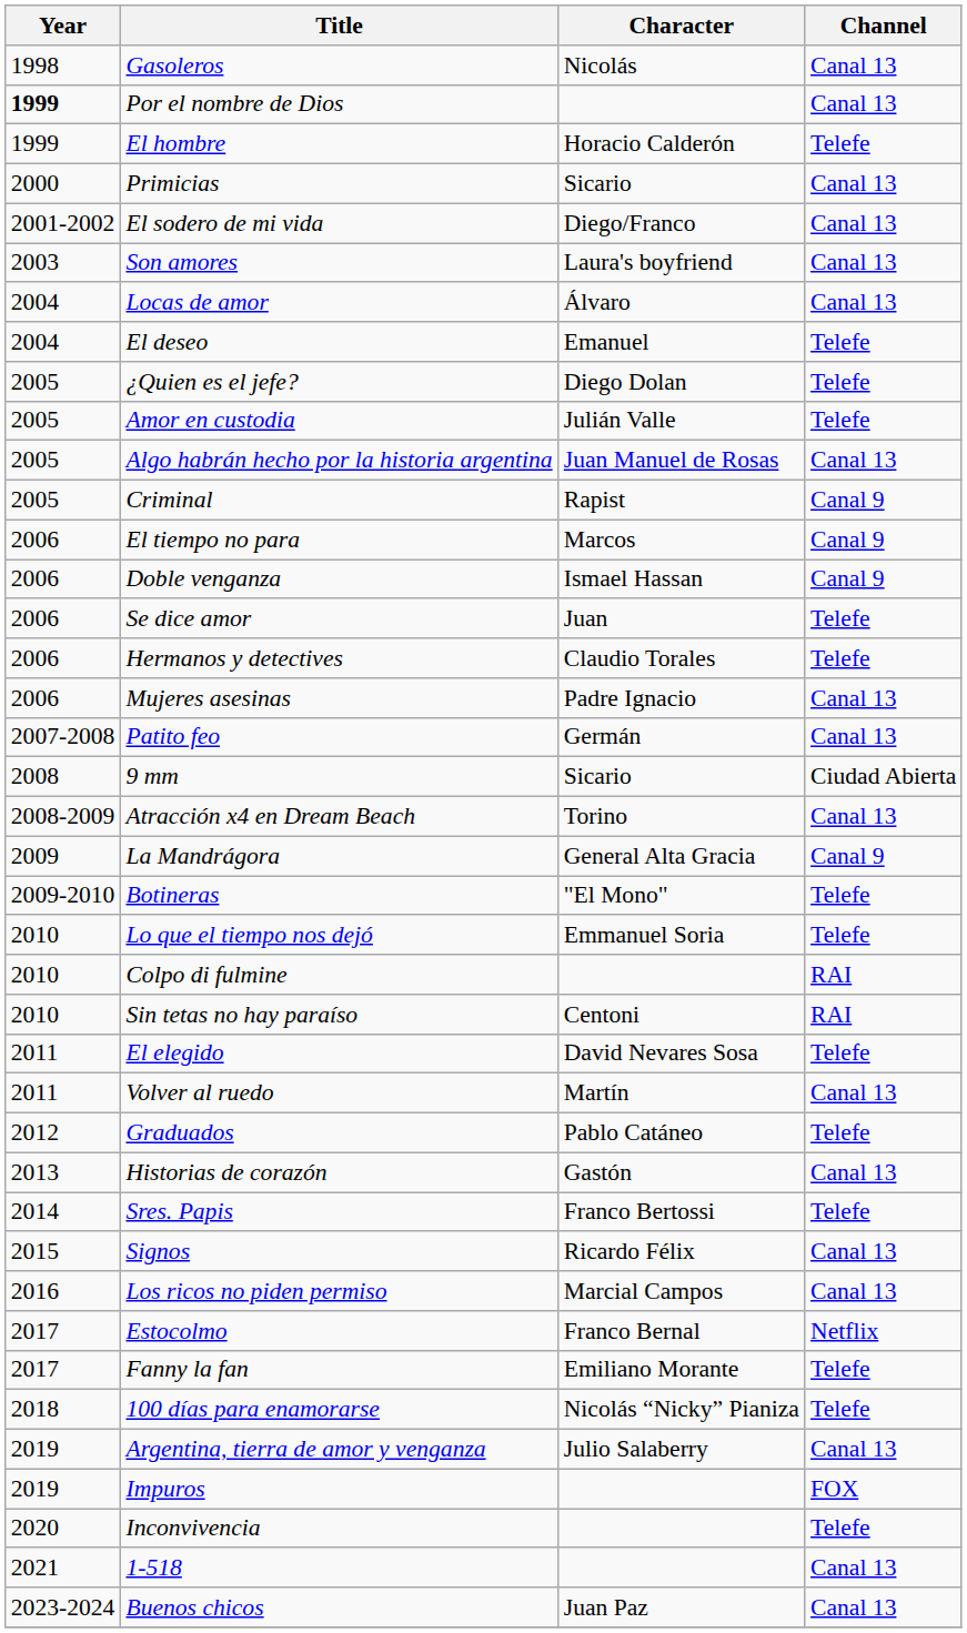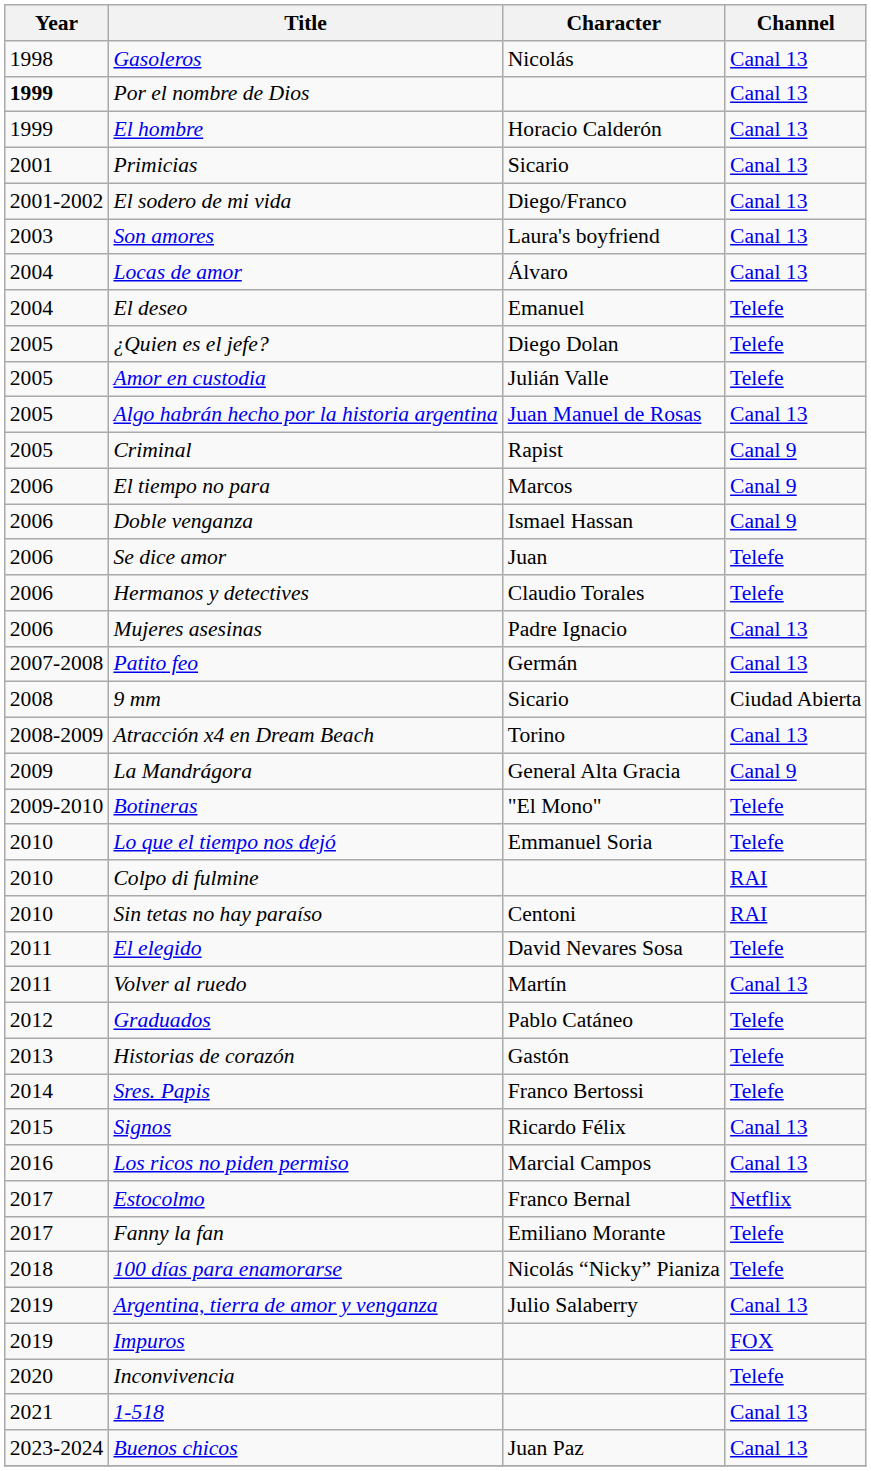El hombre | Channel: Telefe -> Canal 13
Primicias | Year: 2000 -> 2001
Historias de corazón | Channel: Canal 13 -> Telefe
